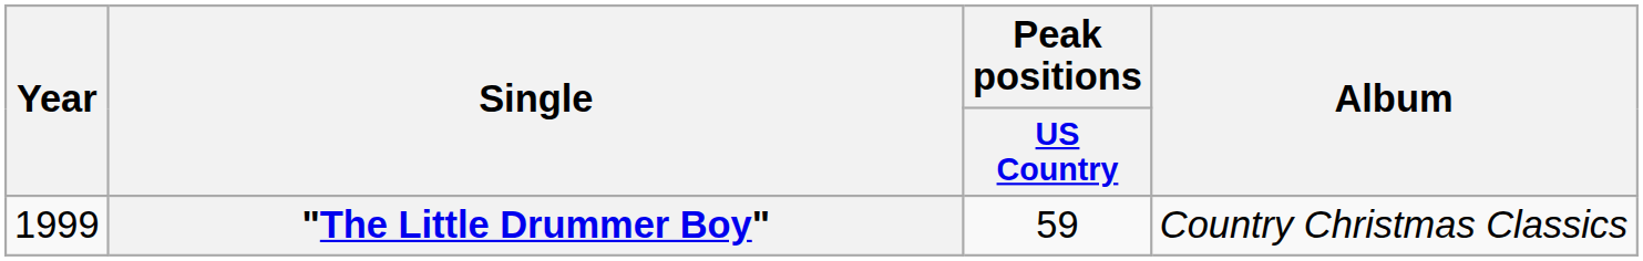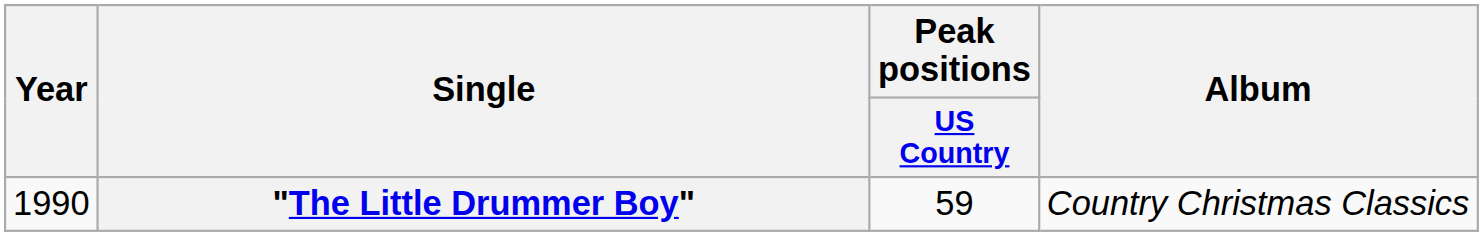"The Little Drummer Boy" | Year: 1999 -> 1990
